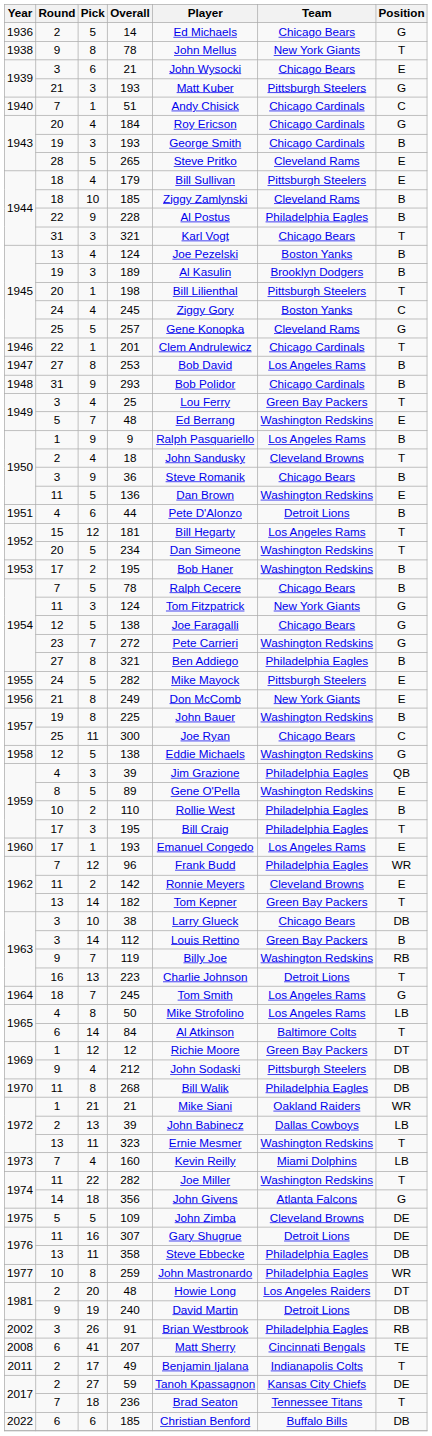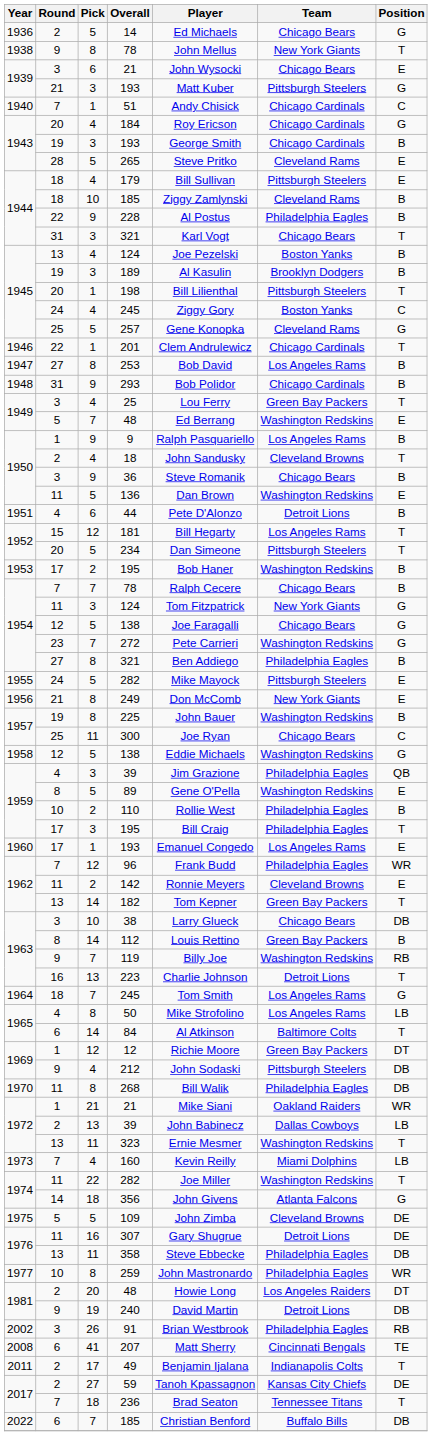234 | Team: Washington Redskins -> Pittsburgh Steelers
1954 / 78 | Pick: 5 -> 7
112 | Round: 3 -> 8
2022 / 185 | Pick: 6 -> 7
